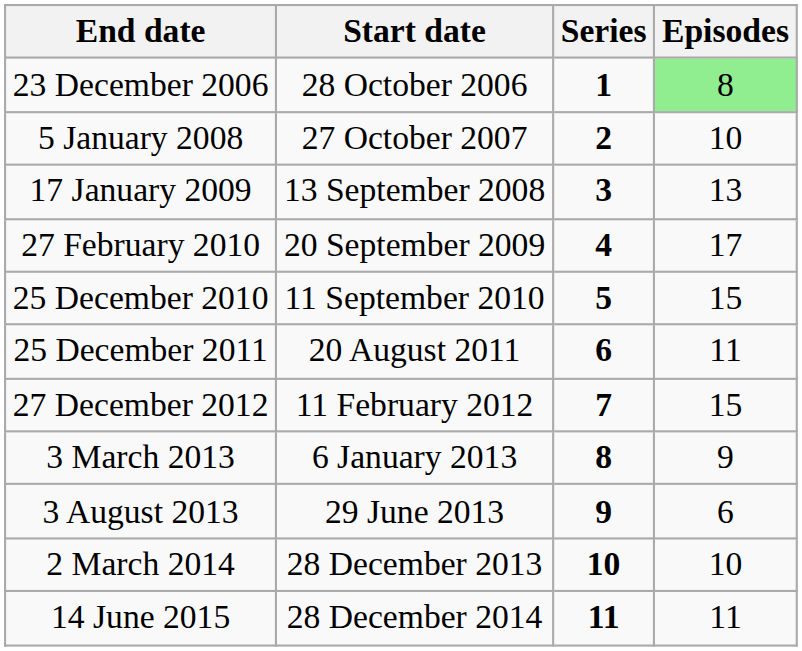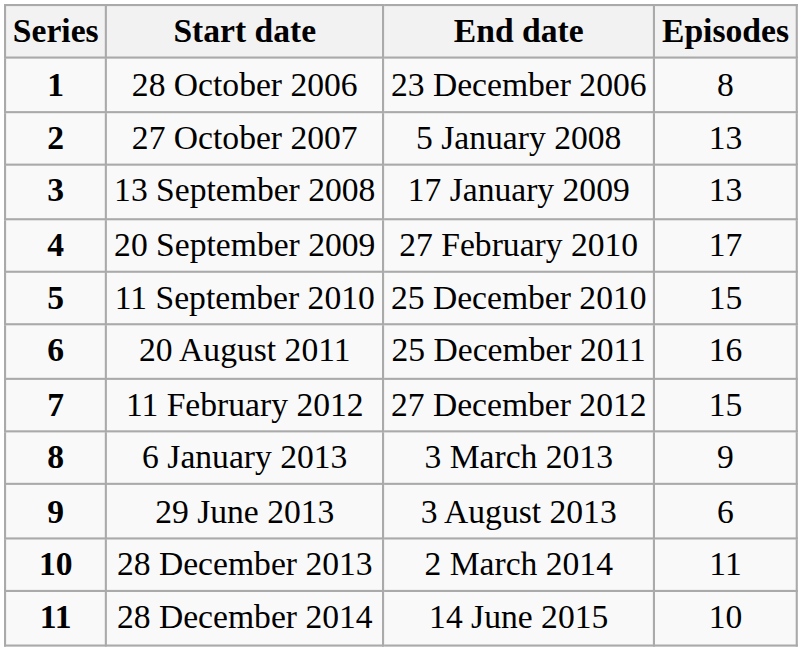columns swapped: Series <-> End date
28 October 2006 | Episodes: lightgreen background -> no background
27 October 2007 | Episodes: 10 -> 13
20 August 2011 | Episodes: 11 -> 16
28 December 2013 | Episodes: 10 -> 11
28 December 2014 | Episodes: 11 -> 10
